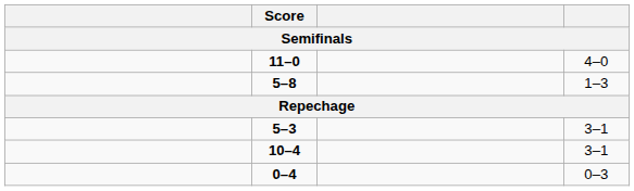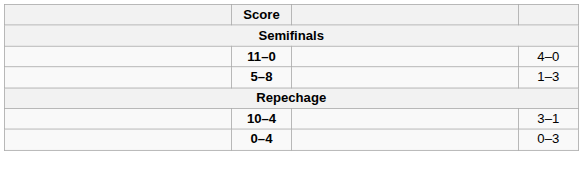- row: 5–3 | 3–1
